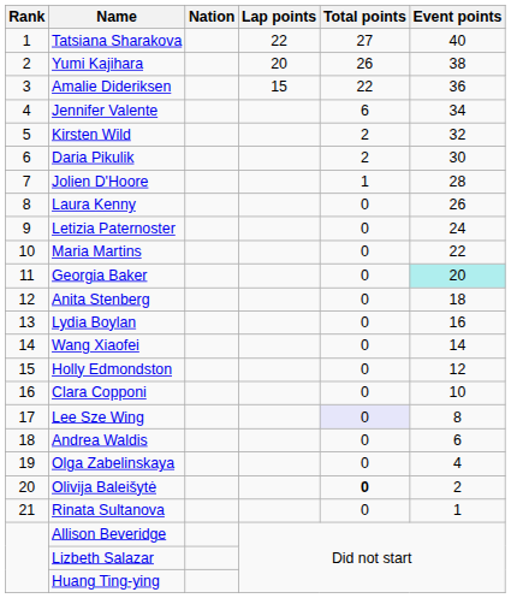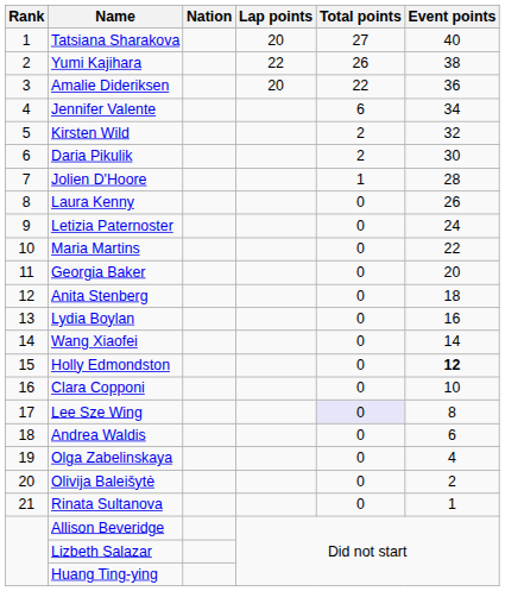Tatsiana Sharakova | Lap points: 22 -> 20
Yumi Kajihara | Lap points: 20 -> 22
Amalie Dideriksen | Lap points: 15 -> 20
Georgia Baker | Event points: paleturquoise background -> no background
Holly Edmondston | Event points: normal -> bold
Olivija Baleišytė | Total points: bold -> normal
